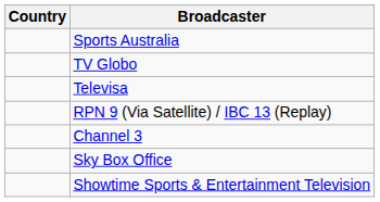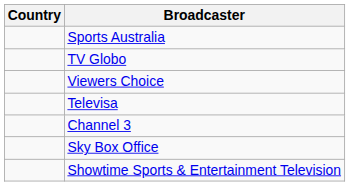+ row: Viewers Choice
- row: RPN 9 (Via Satellite) / IBC 13 (Replay)
